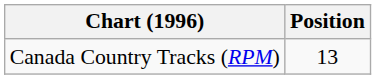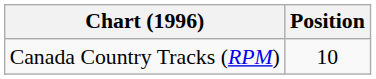Canada Country Tracks (RPM) | Position: 13 -> 10
